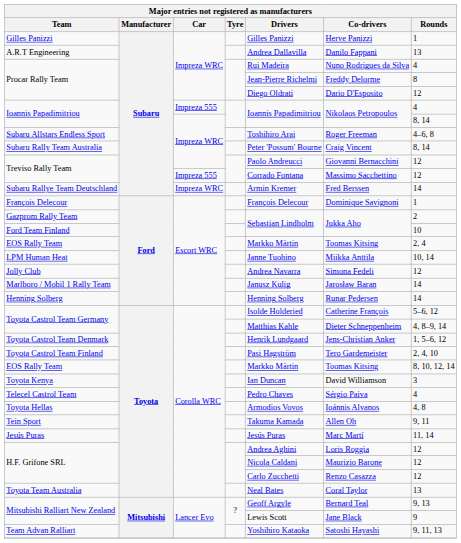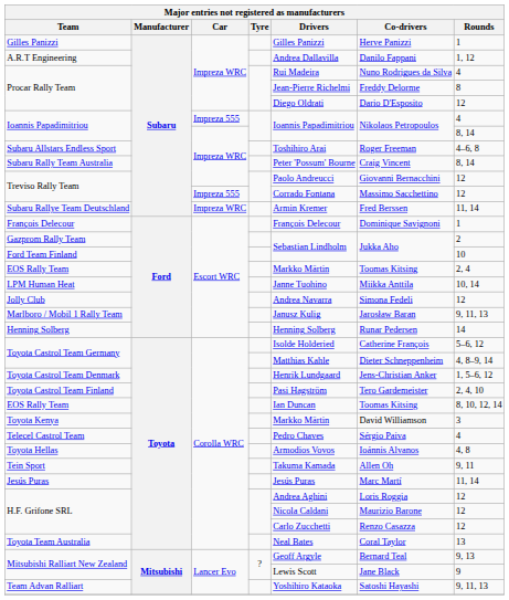A.R.T Engineering | Rounds: 13 -> 1, 12
Subaru Rallye Team Deutschland | Rounds: 14 -> 11, 14
Marlboro / Mobil 1 Rally Team | Rounds: 14 -> 9, 11, 13
EOS Rally Team / Corolla WRC | Drivers: Markko Märtin -> Ian Duncan
Toyota Kenya | Drivers: Ian Duncan -> Markko Märtin
